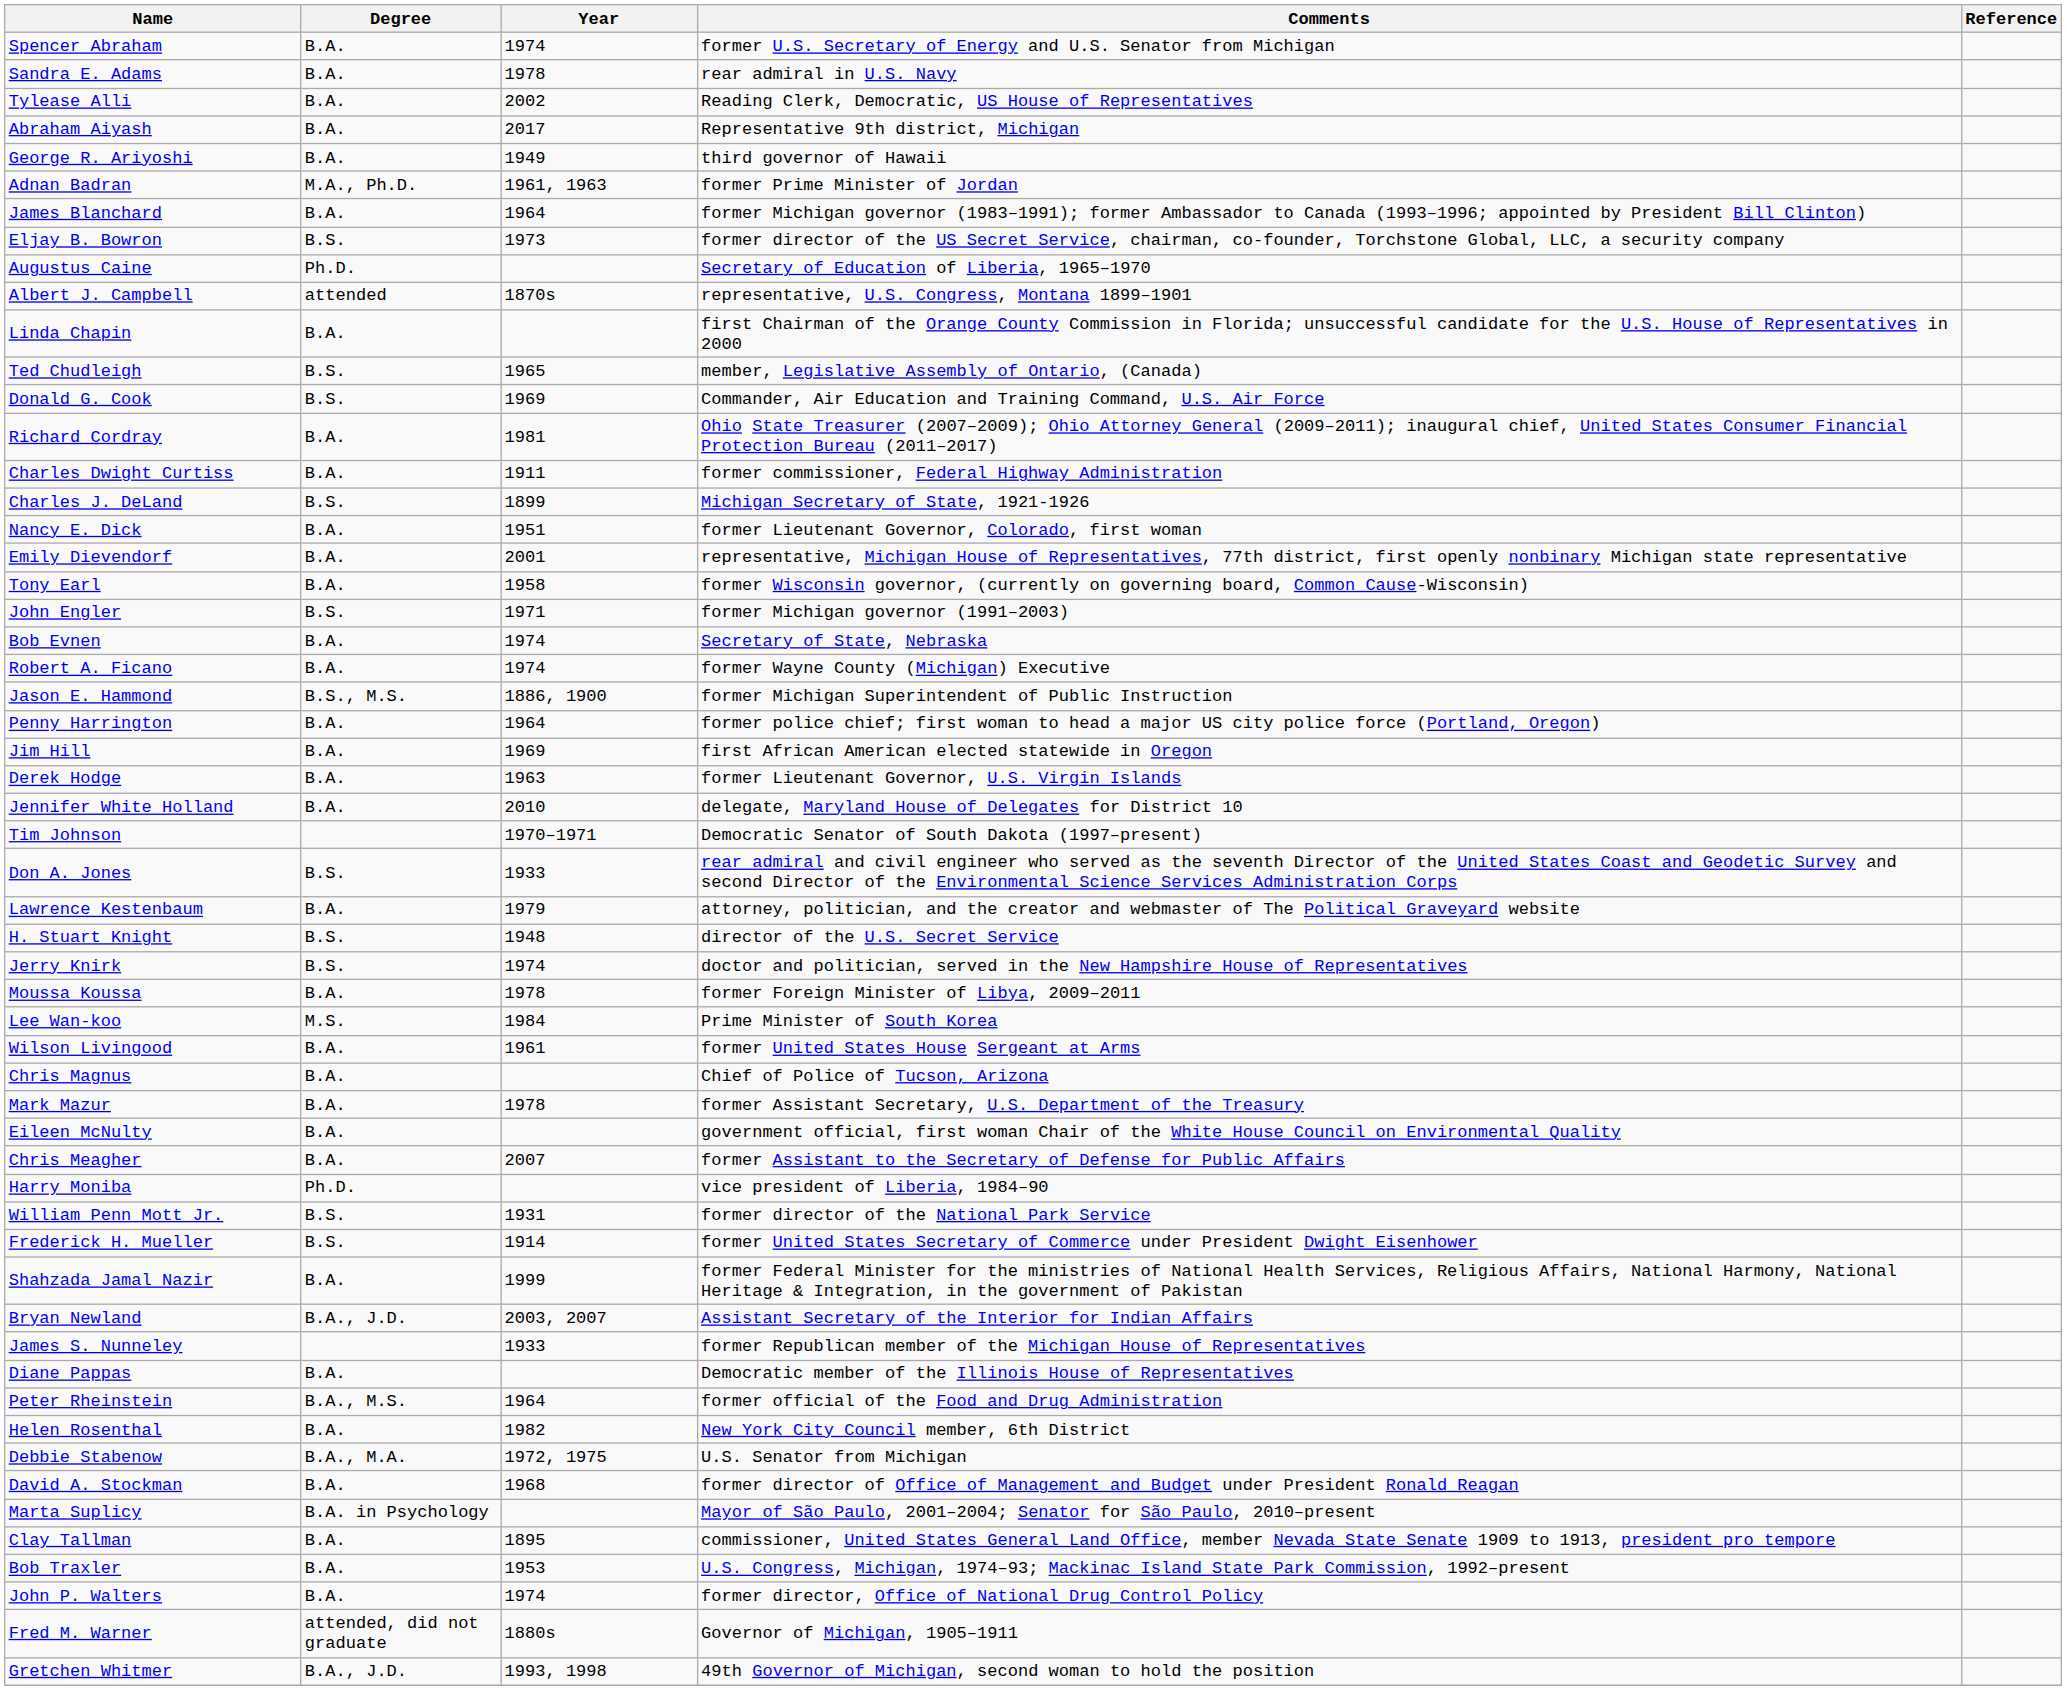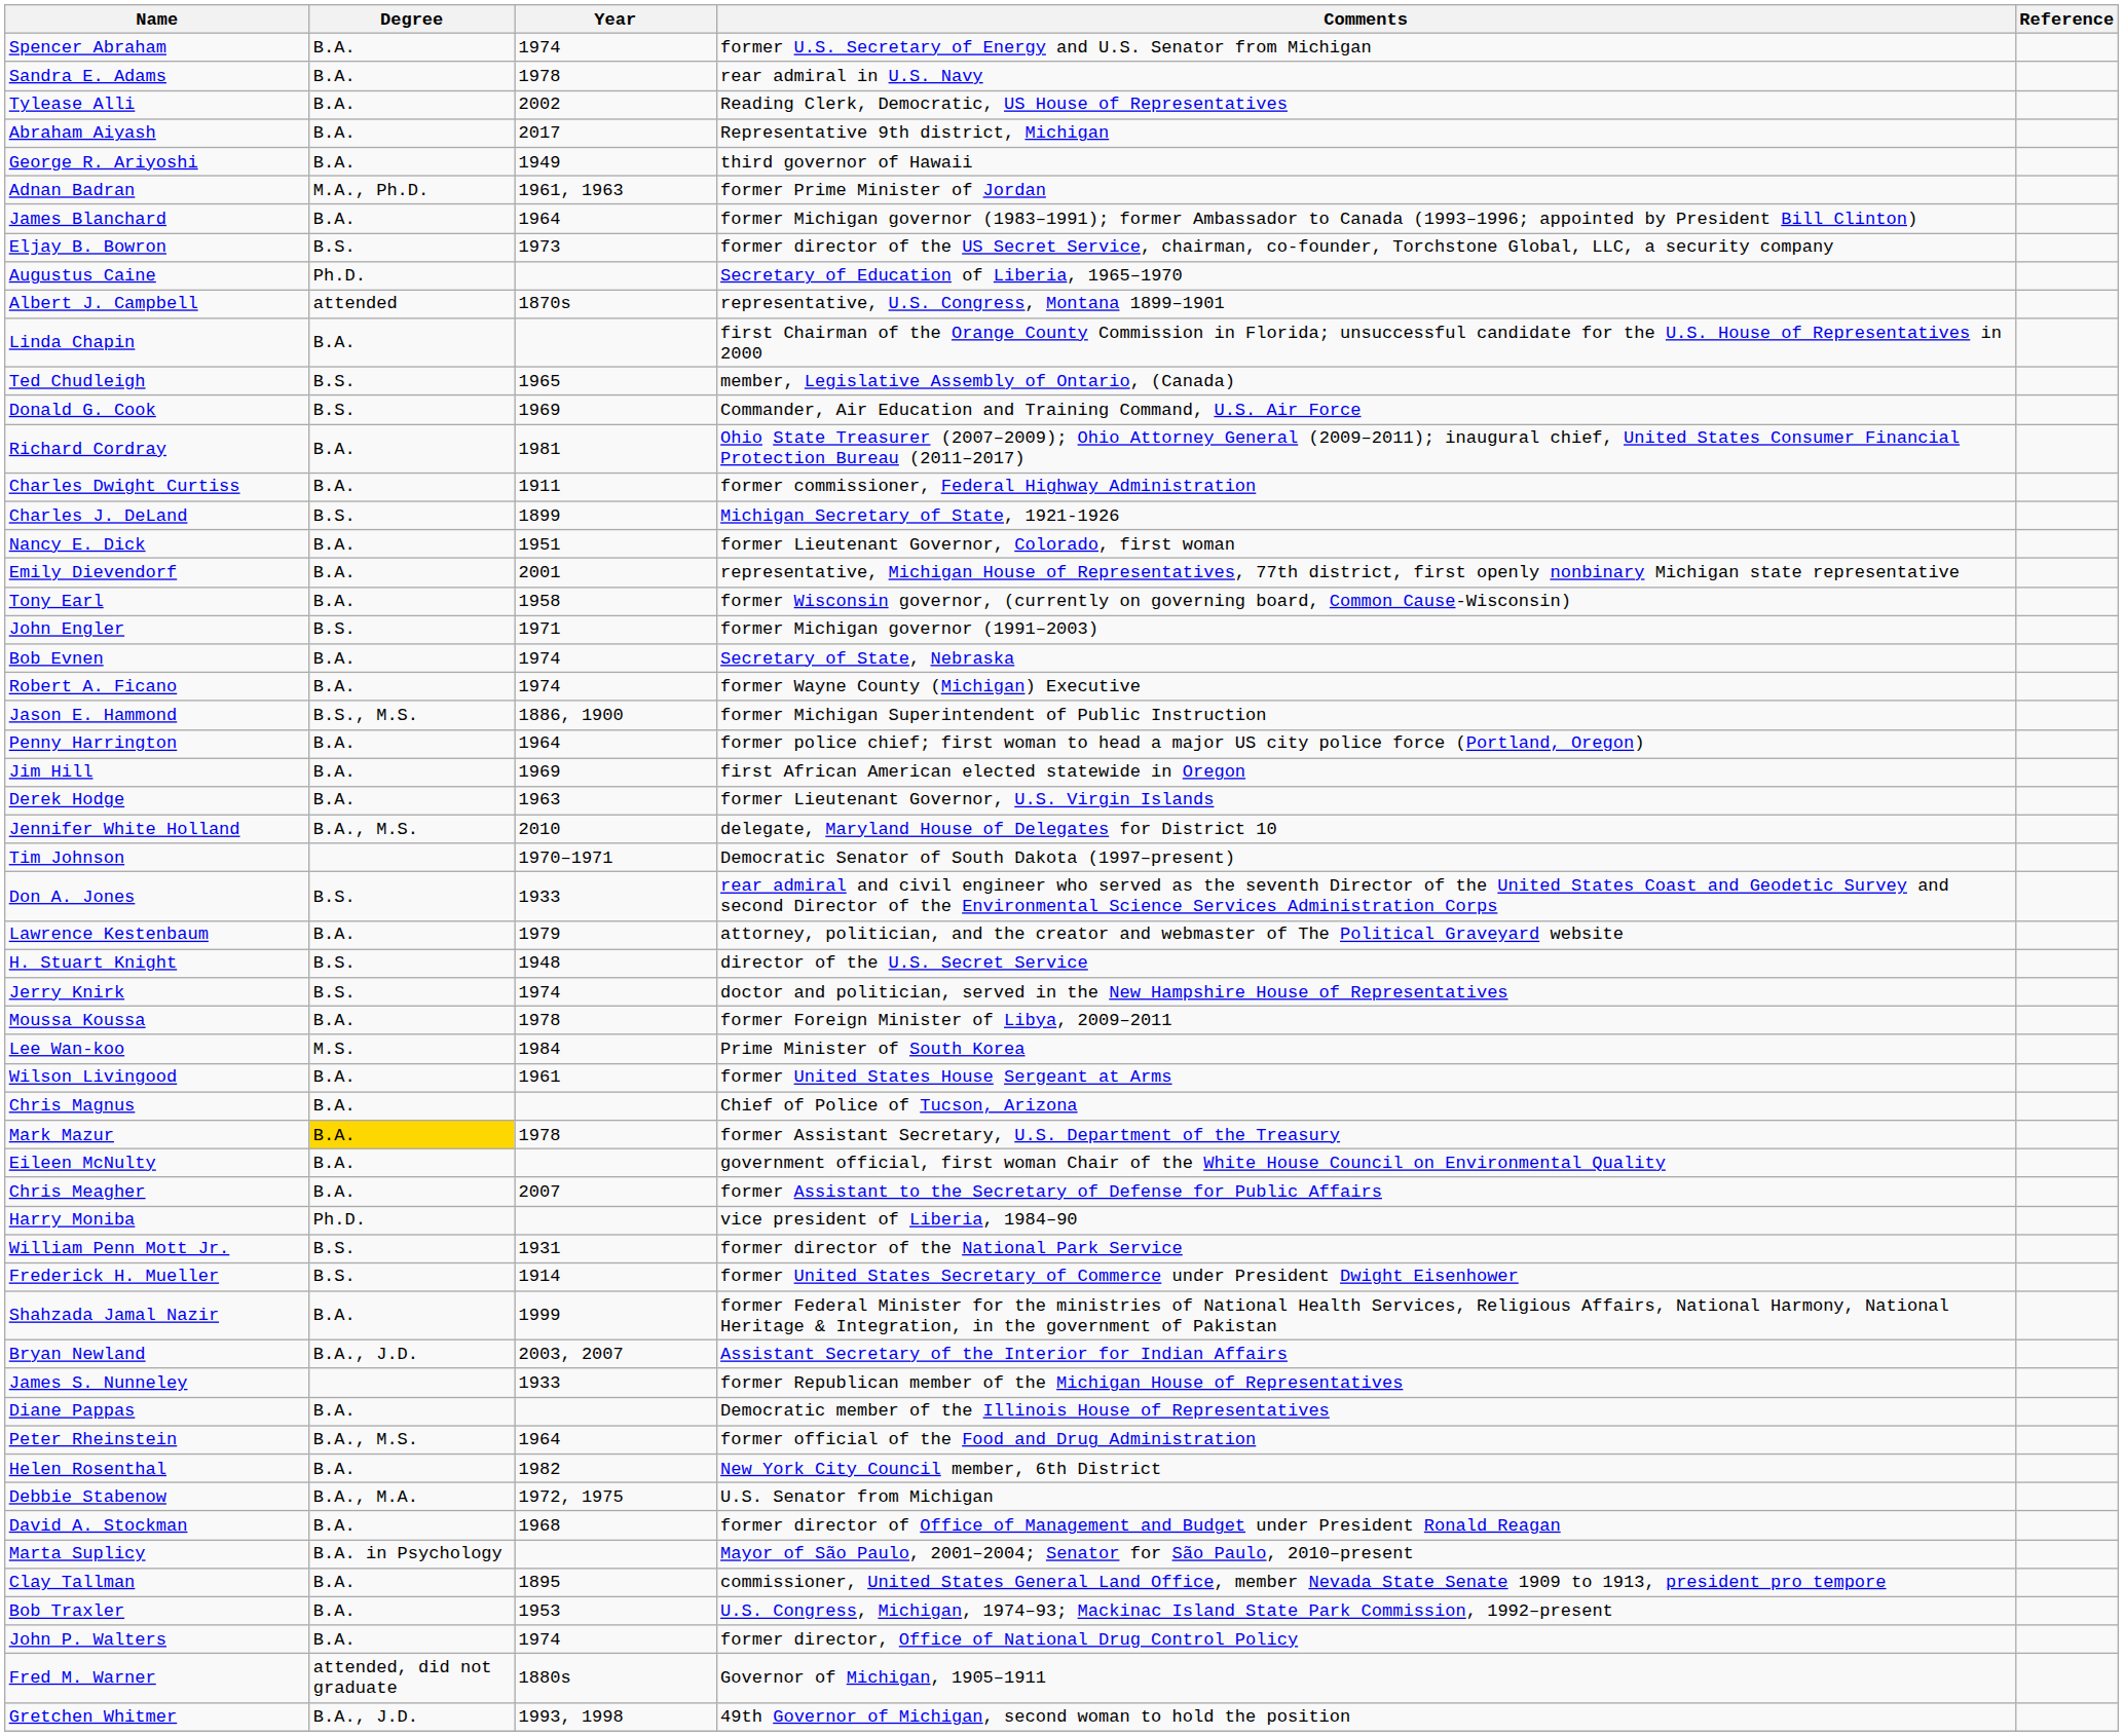Jennifer White Holland | Degree: B.A. -> B.A., M.S.
Mark Mazur | Degree: no background -> gold background
